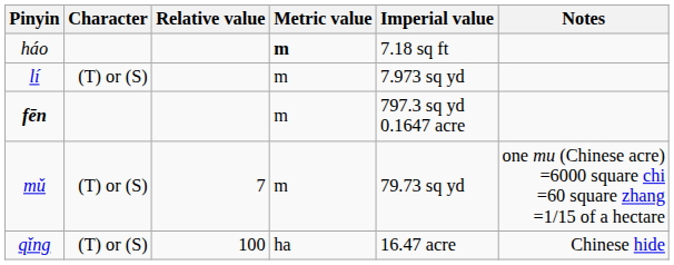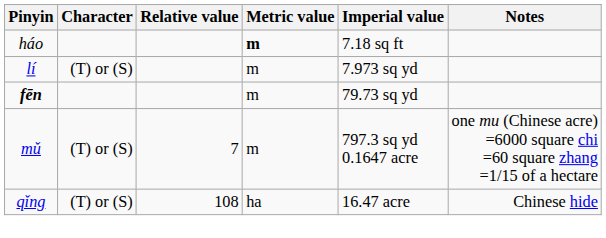fēn | Imperial value: 797.3 sq yd 0.1647 acre -> 79.73 sq yd
mǔ | Imperial value: 79.73 sq yd -> 797.3 sq yd 0.1647 acre
qǐng | Relative value: 100 -> 108
